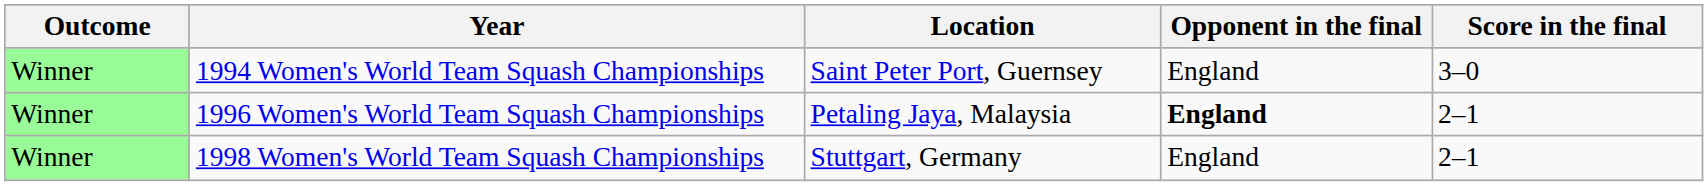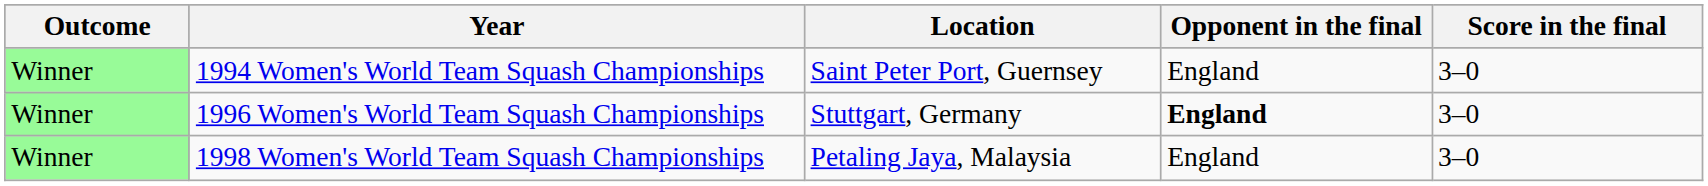1996 Women's World Team Squash Championships | Location: Petaling Jaya, Malaysia -> Stuttgart, Germany
1996 Women's World Team Squash Championships | Score in the final: 2–1 -> 3–0
1998 Women's World Team Squash Championships | Location: Stuttgart, Germany -> Petaling Jaya, Malaysia
1998 Women's World Team Squash Championships | Score in the final: 2–1 -> 3–0
